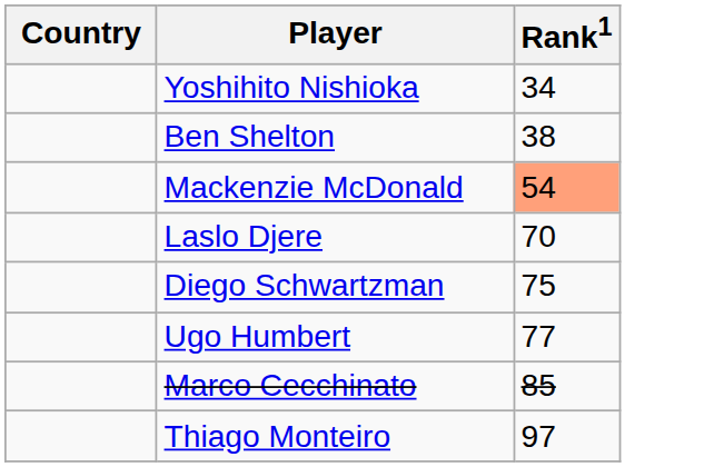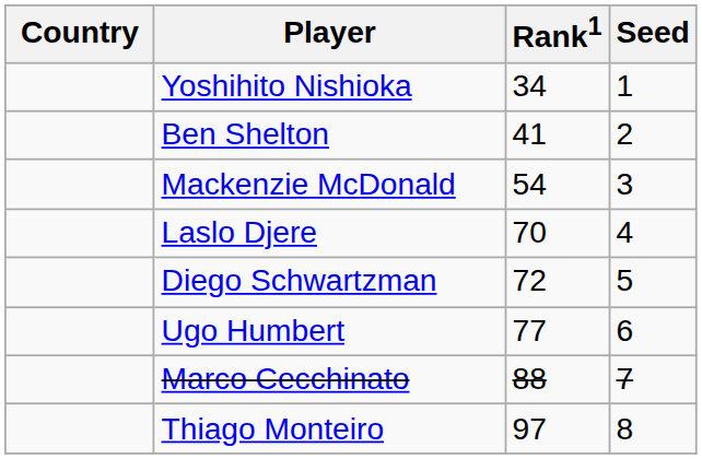+ column: Seed | 1 | 2 | 3 | 4 | 5 | 6 | 7 | 8
Ben Shelton | Rank1: 38 -> 41
Mackenzie McDonald | Rank1: lightsalmon background -> no background
Diego Schwartzman | Rank1: 75 -> 72
Marco Cecchinato | Rank1: 85 -> 88
